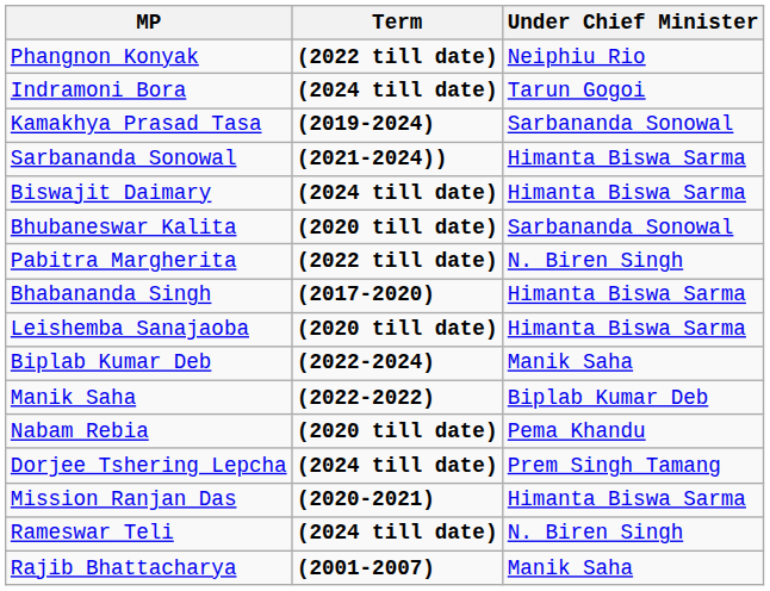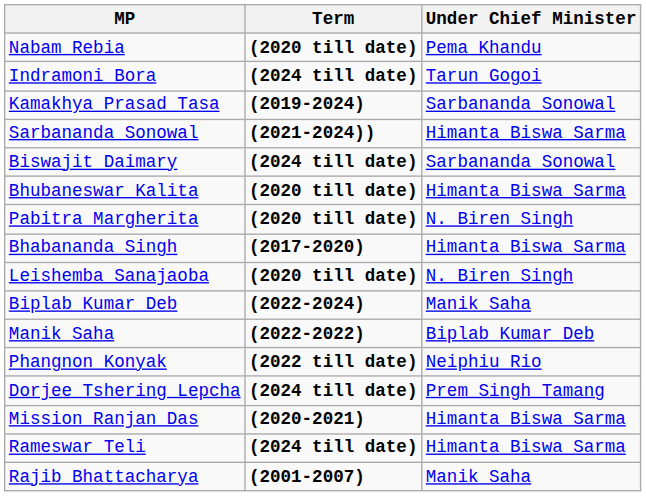rows swapped: Nabam Rebia <-> Phangnon Konyak
Biswajit Daimary | Under Chief Minister: Himanta Biswa Sarma -> Sarbananda Sonowal
Bhubaneswar Kalita | Under Chief Minister: Sarbananda Sonowal -> Himanta Biswa Sarma
Pabitra Margherita | Term: (2022 till date) -> (2020 till date)
Leishemba Sanajaoba | Under Chief Minister: Himanta Biswa Sarma -> N. Biren Singh
Rameswar Teli | Under Chief Minister: N. Biren Singh -> Himanta Biswa Sarma
